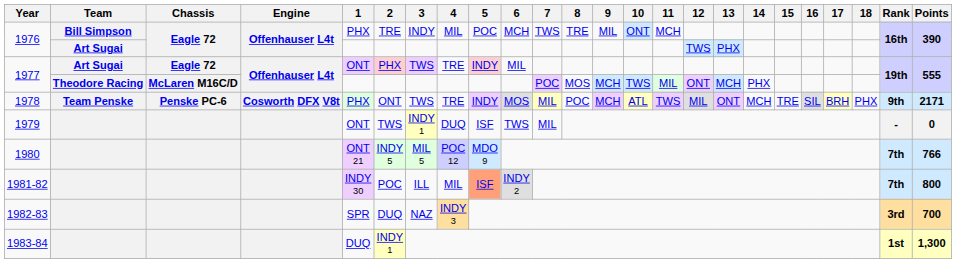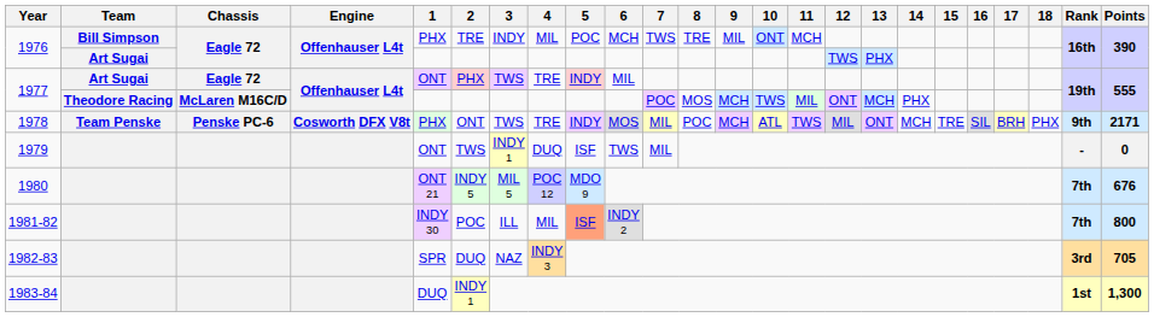1980 | Points: 766 -> 676
1982-83 | Points: 700 -> 705
